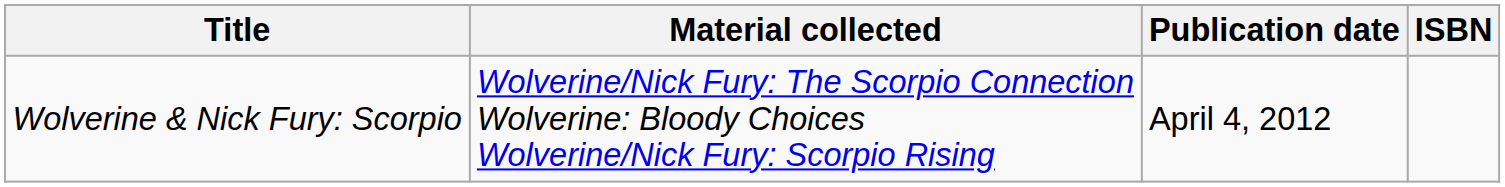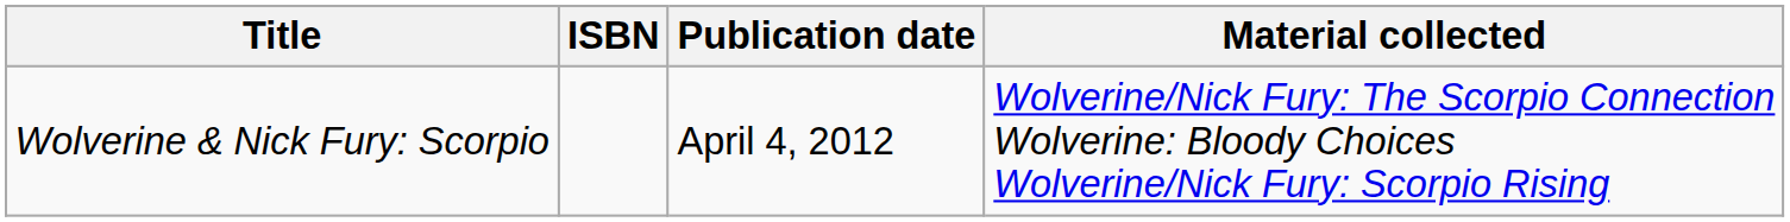columns swapped: Material collected <-> ISBN
